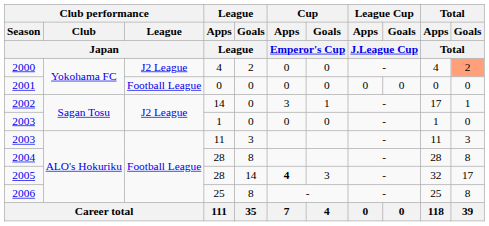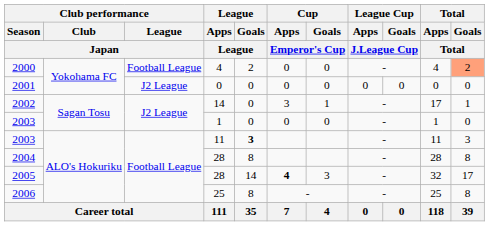2000 | Club performance / League / Japan: J2 League -> Football League
2001 | Club performance / League / Japan: Football League -> J2 League
2003 / 11 | League / Goals / League: normal -> bold
